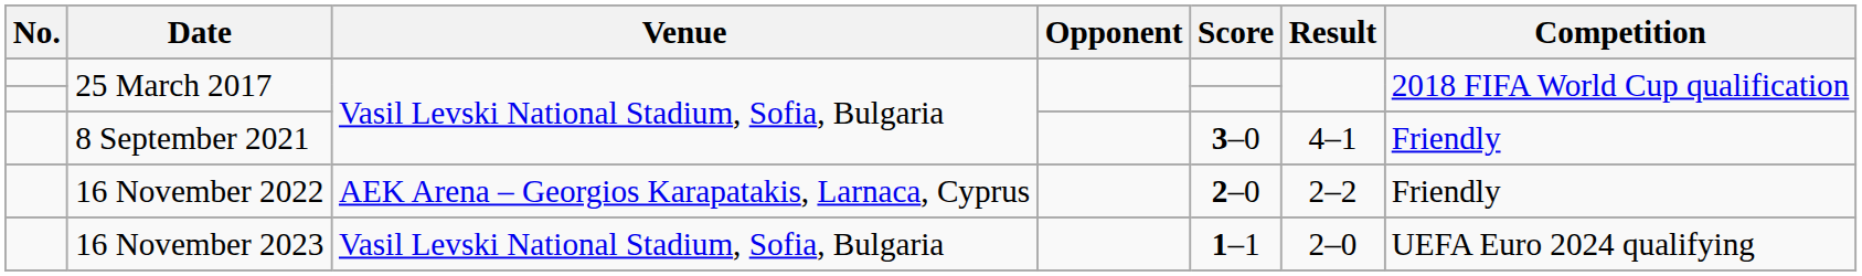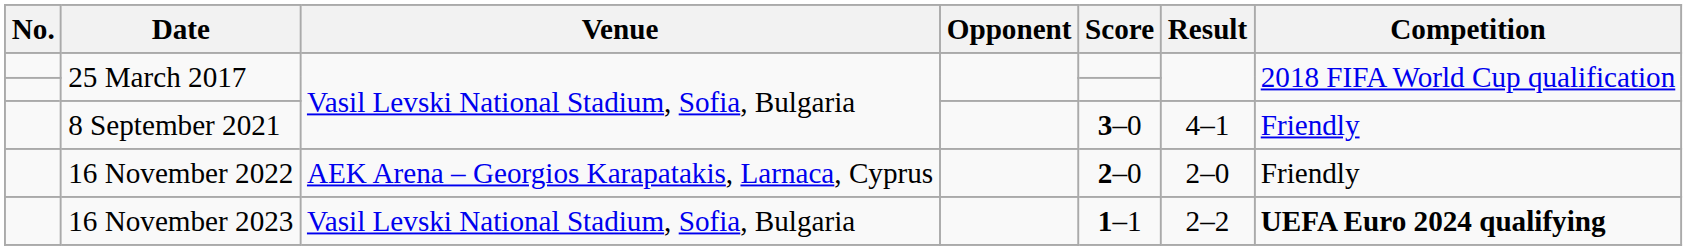16 November 2022 | Result: 2–2 -> 2–0
16 November 2023 | Result: 2–0 -> 2–2
16 November 2023 | Competition: normal -> bold
